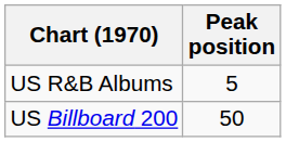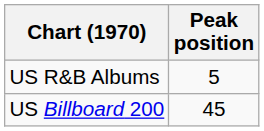US Billboard 200 | Peak position: 50 -> 45
